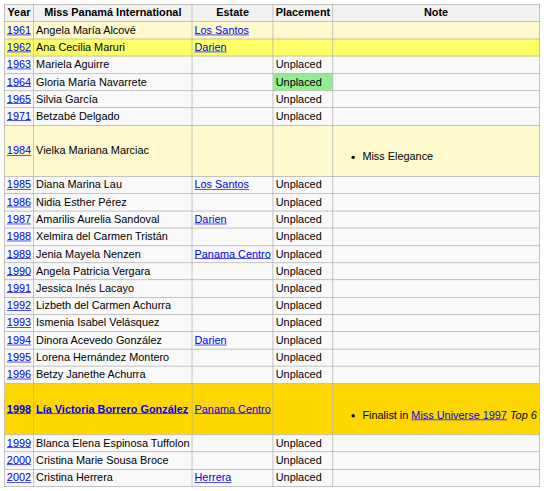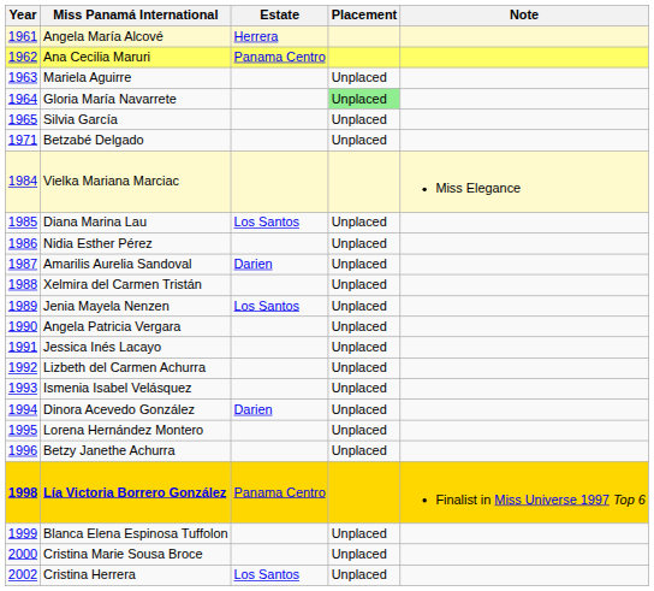Angela María Alcové | Estate: Los Santos -> Herrera
Ana Cecilia Maruri | Estate: Darien -> Panama Centro
Jenia Mayela Nenzen | Estate: Panama Centro -> Los Santos
Cristina Herrera | Estate: Herrera -> Los Santos
